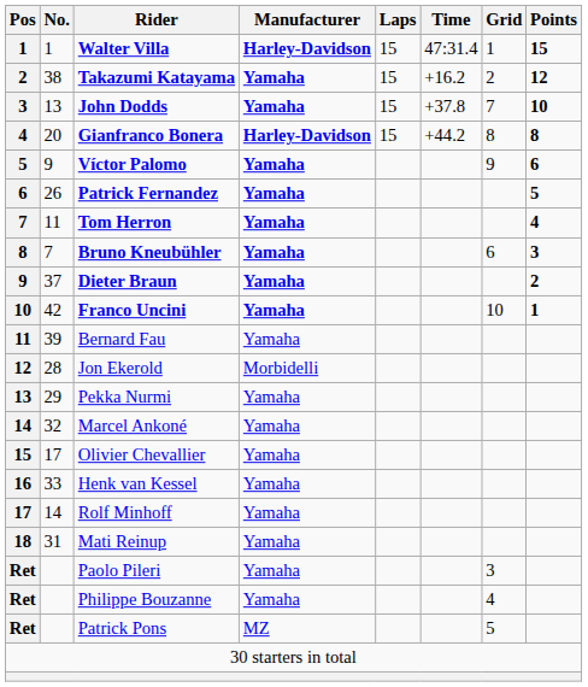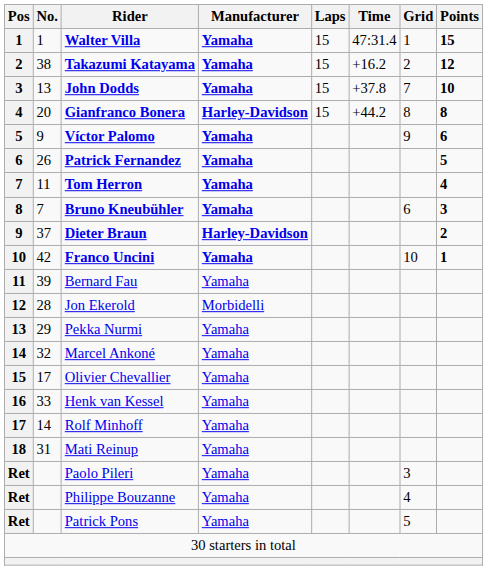Walter Villa | Manufacturer: Harley-Davidson -> Yamaha
Dieter Braun | Manufacturer: Yamaha -> Harley-Davidson
Patrick Pons | Manufacturer: MZ -> Yamaha
